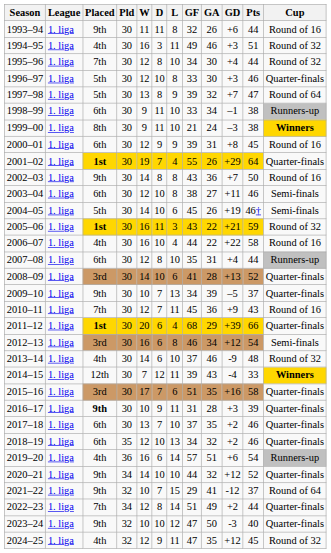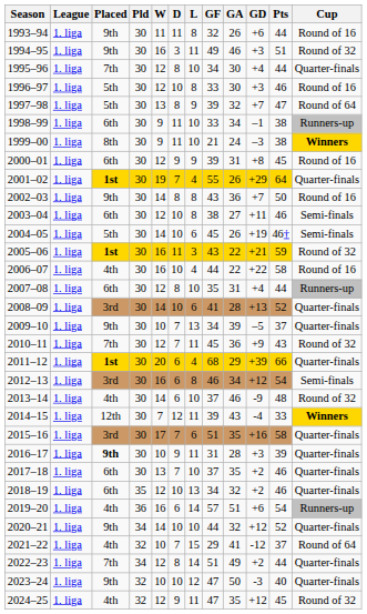1994–95 | Placed: 4th -> 9th
1995–96 | Cup: Round of 32 -> Quarter-finals
1996–97 | Cup: Quarter-finals -> Round of 16
2010–11 | Cup: Round of 16 -> Round of 32
2021–22 | Placed: 9th -> 4th
